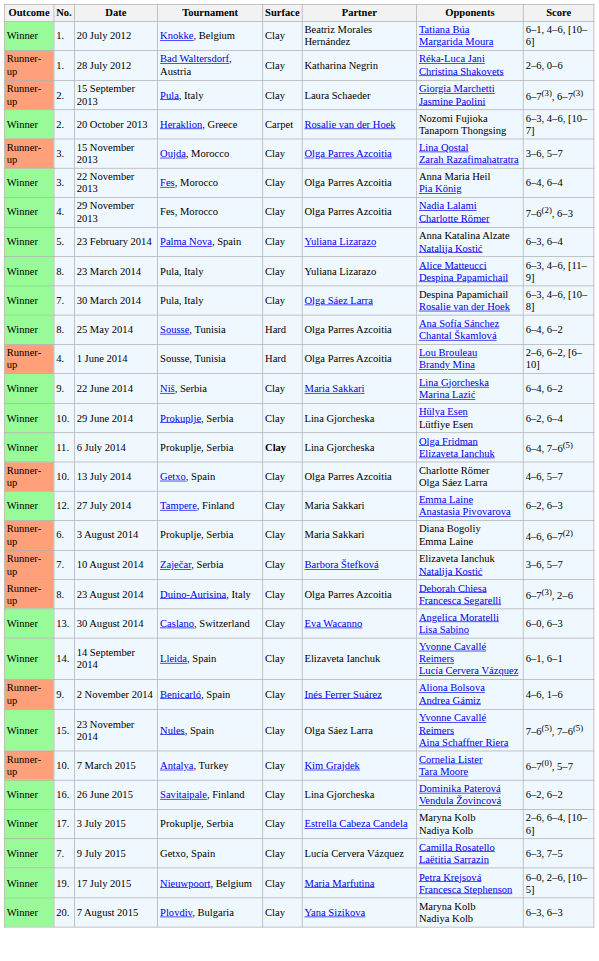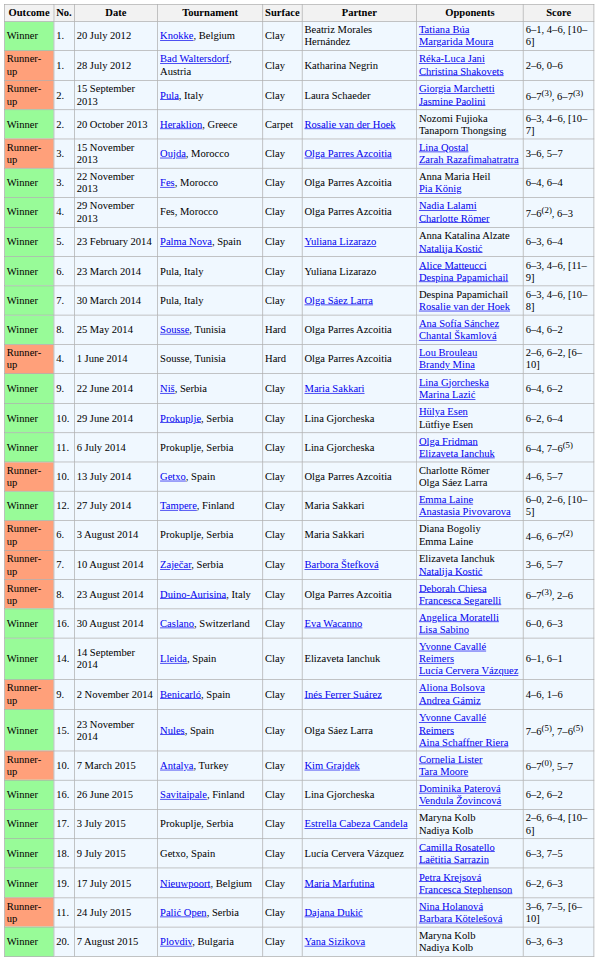23 March 2014 | No.: 8. -> 6.
6 July 2014 | Surface: bold -> normal
27 July 2014 | Score: 6–2, 6–3 -> 6–0, 2–6, [10–5]
30 August 2014 | No.: 13. -> 16.
9 July 2015 | No.: 7. -> 18.
17 July 2015 | Score: 6–0, 2–6, [10–5] -> 6–2, 6–3
+ row: Runner-up | 11. | 24 July 2015 | Palić Open, Serbia | Clay | Dajana Dukić | Nina Holanová Barbara Kötelešová | 3–6, 7–5, [6–10]
